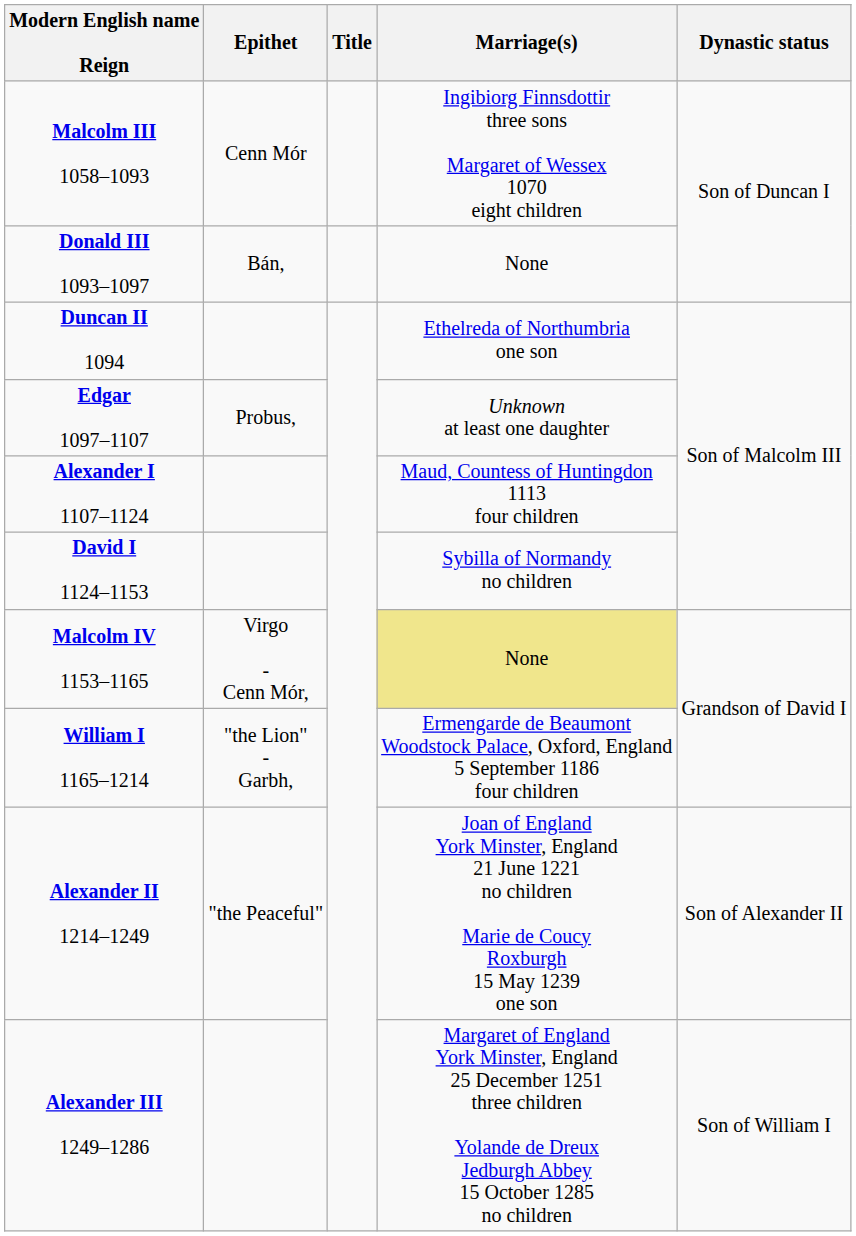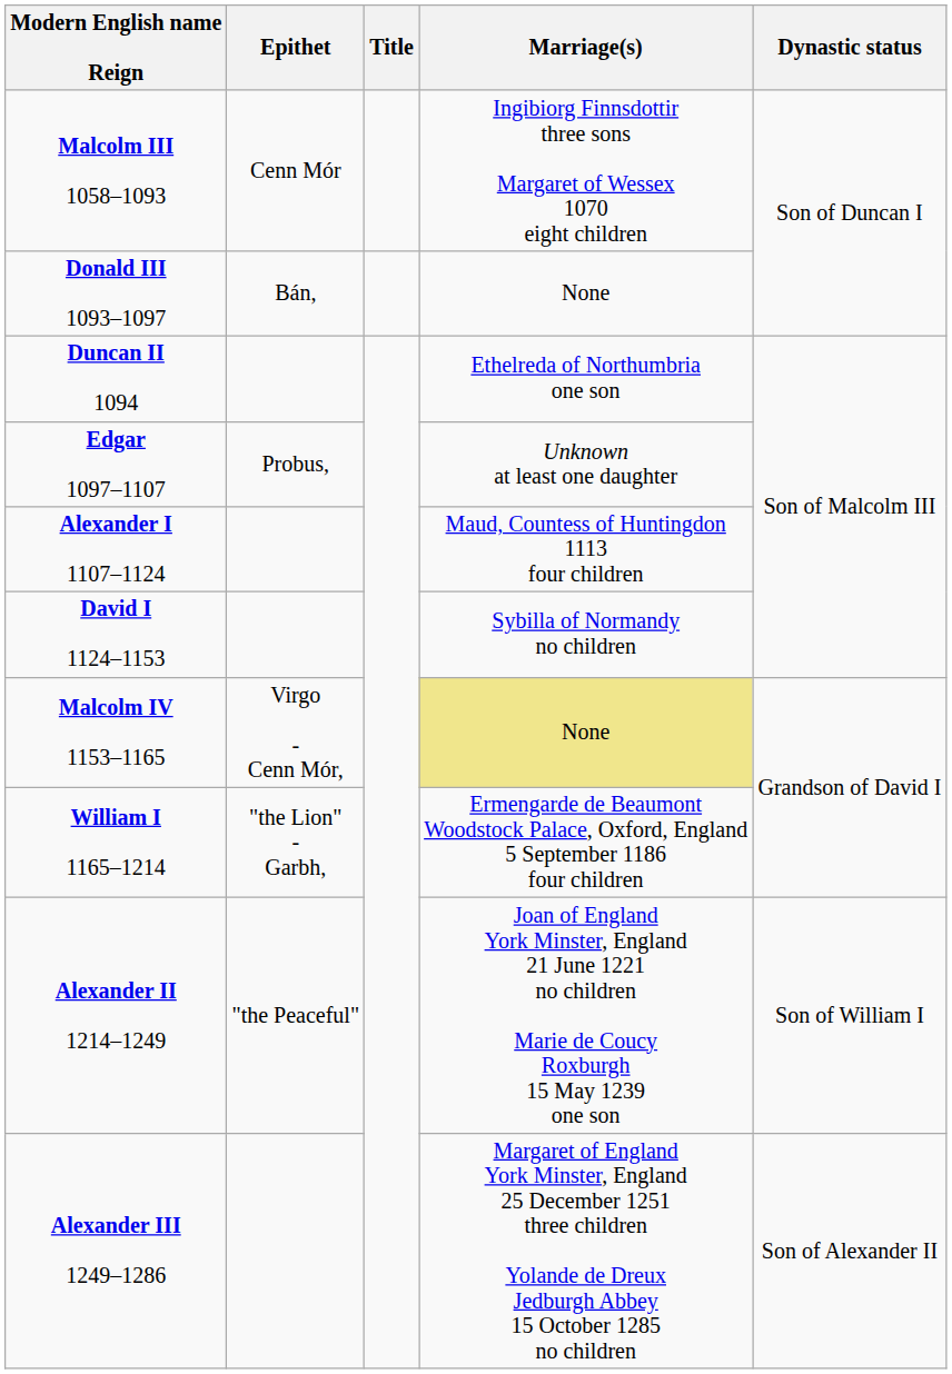Alexander II 1214–1249 | Dynastic status: Son of Alexander II -> Son of William I
Alexander III 1249–1286 | Dynastic status: Son of William I -> Son of Alexander II
